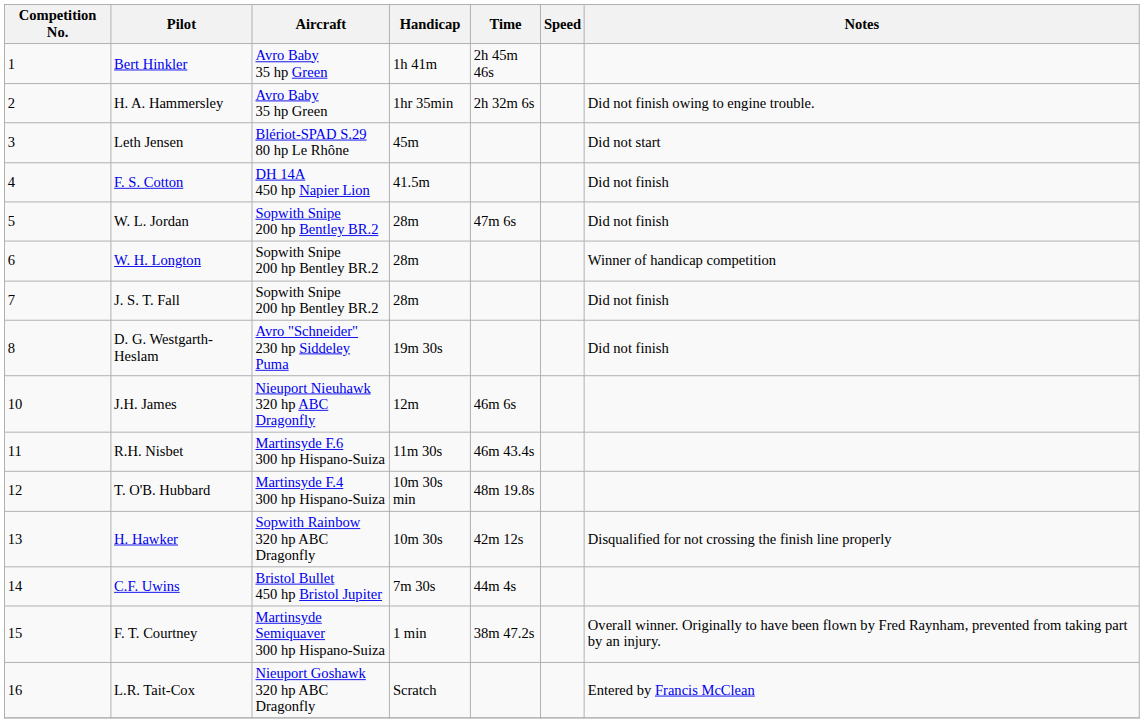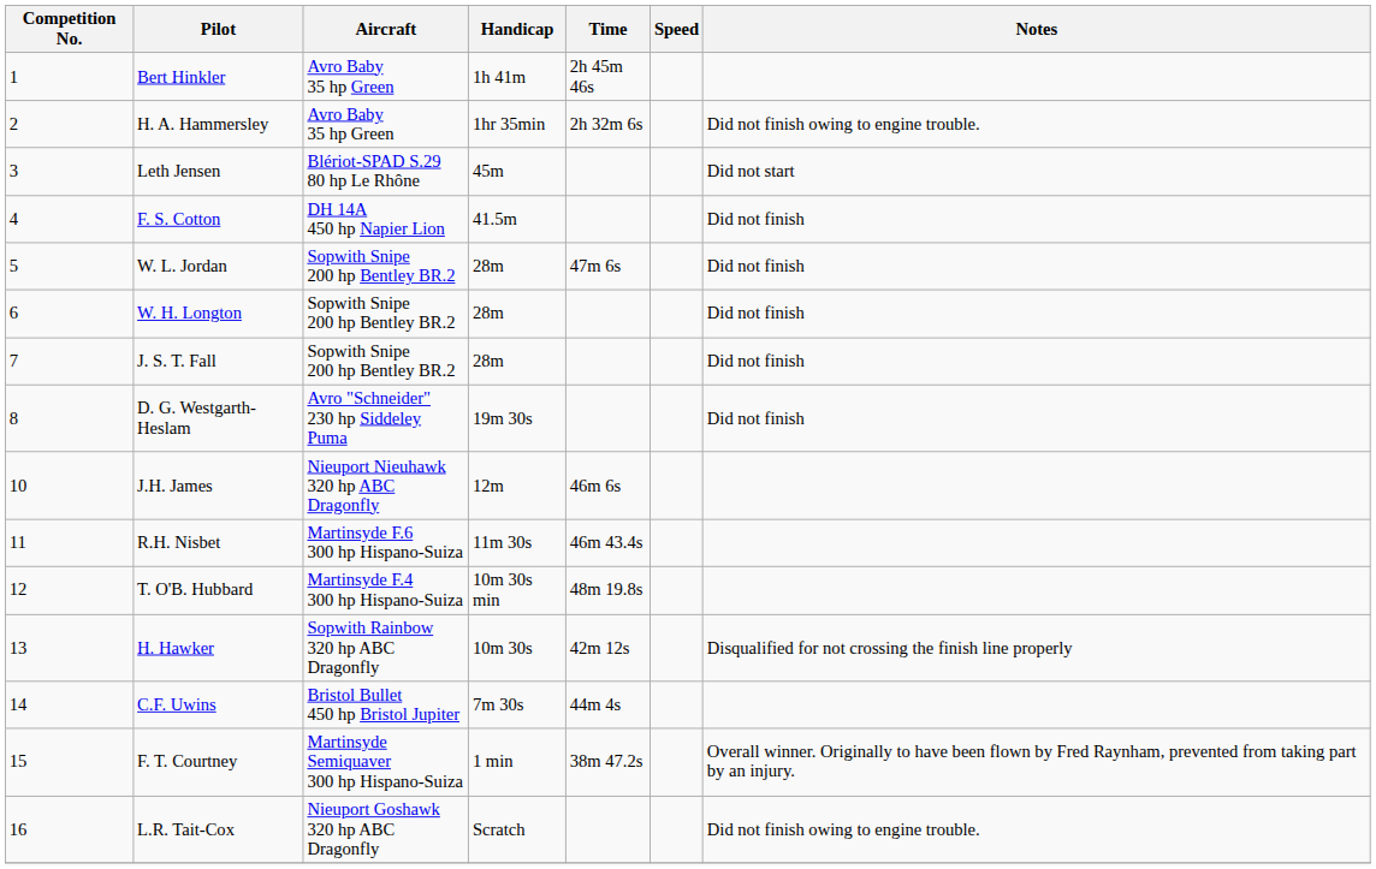W. H. Longton | Notes: Winner of handicap competition -> Did not finish
L.R. Tait-Cox | Notes: Entered by Francis McClean -> Did not finish owing to engine trouble.
